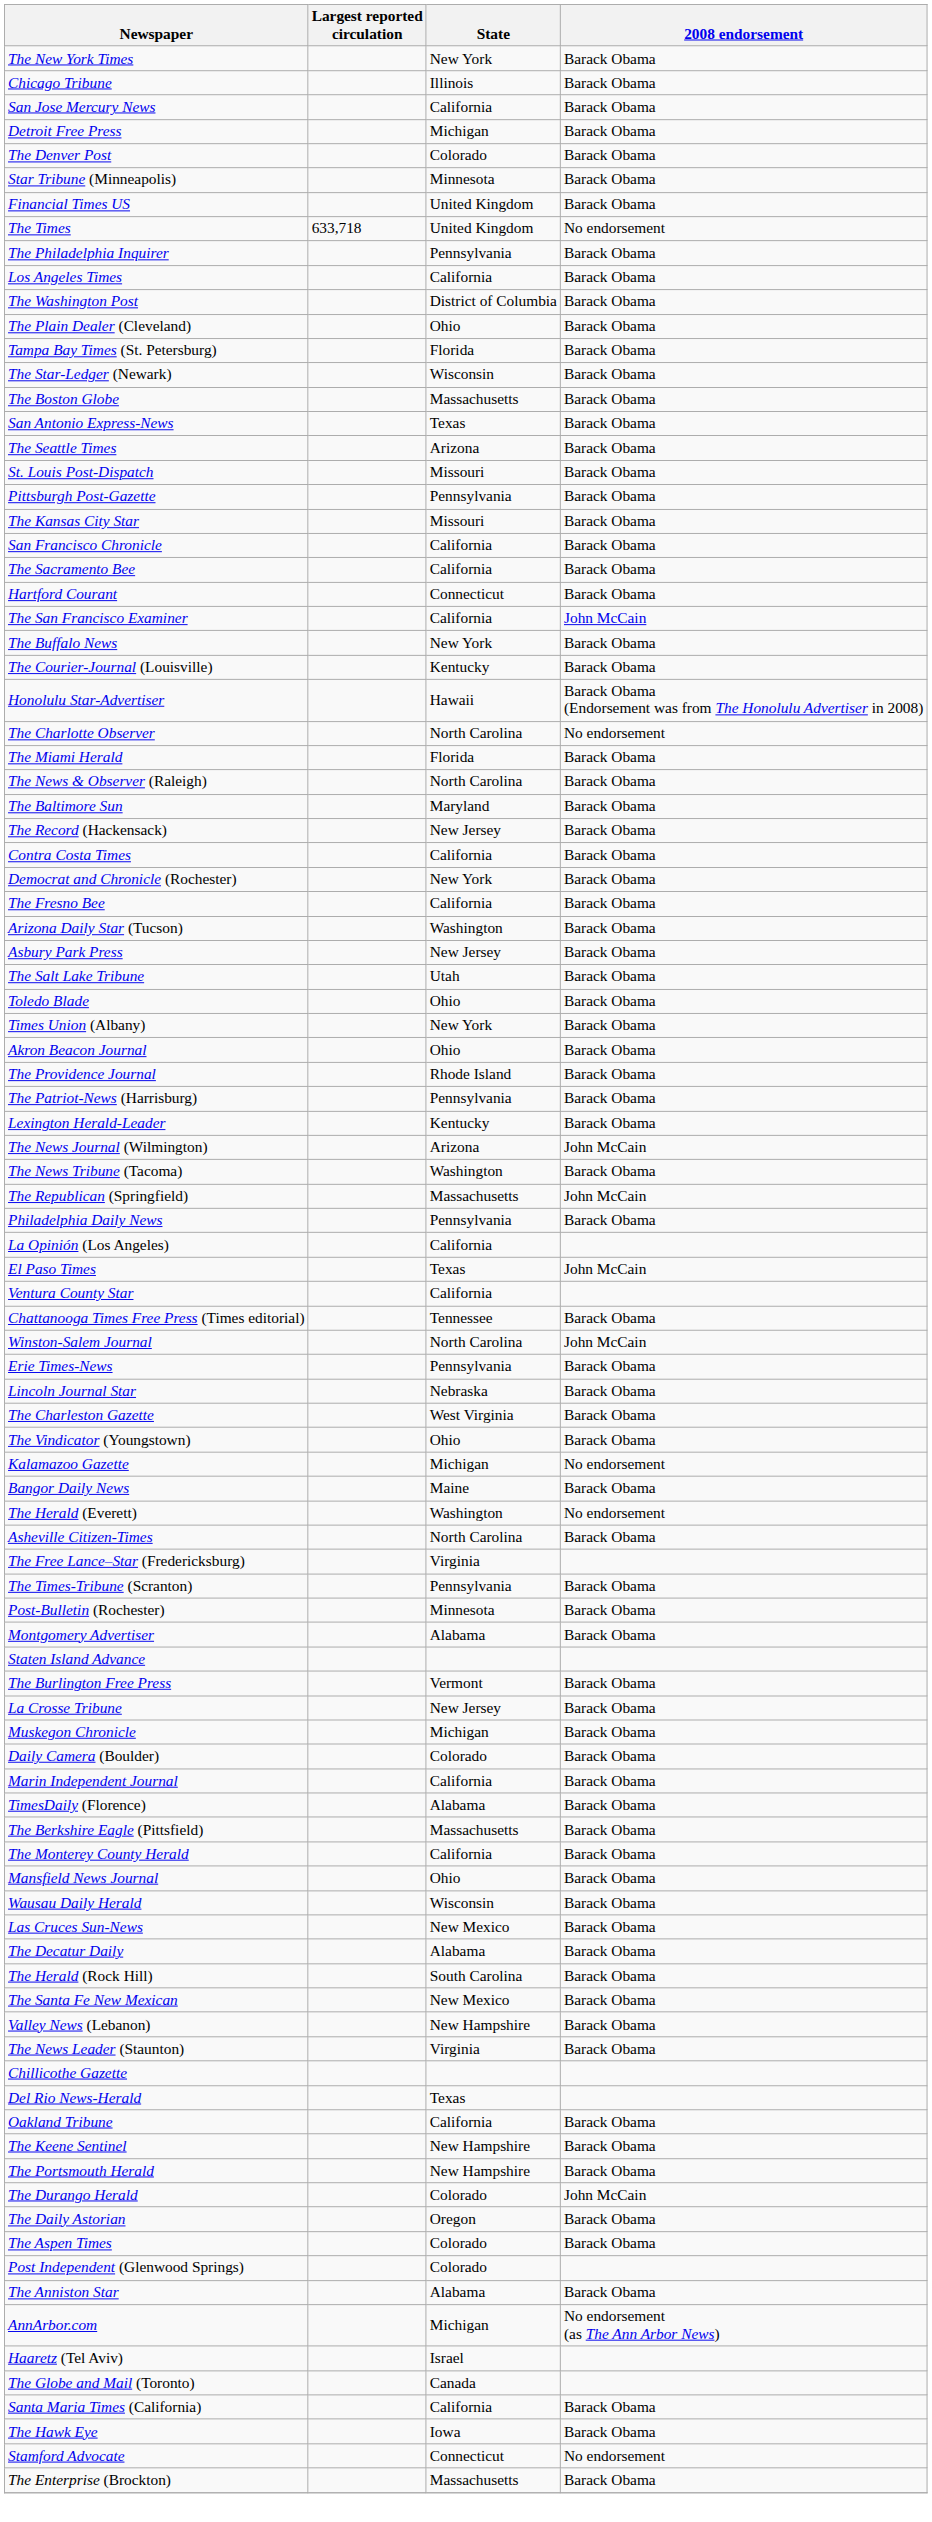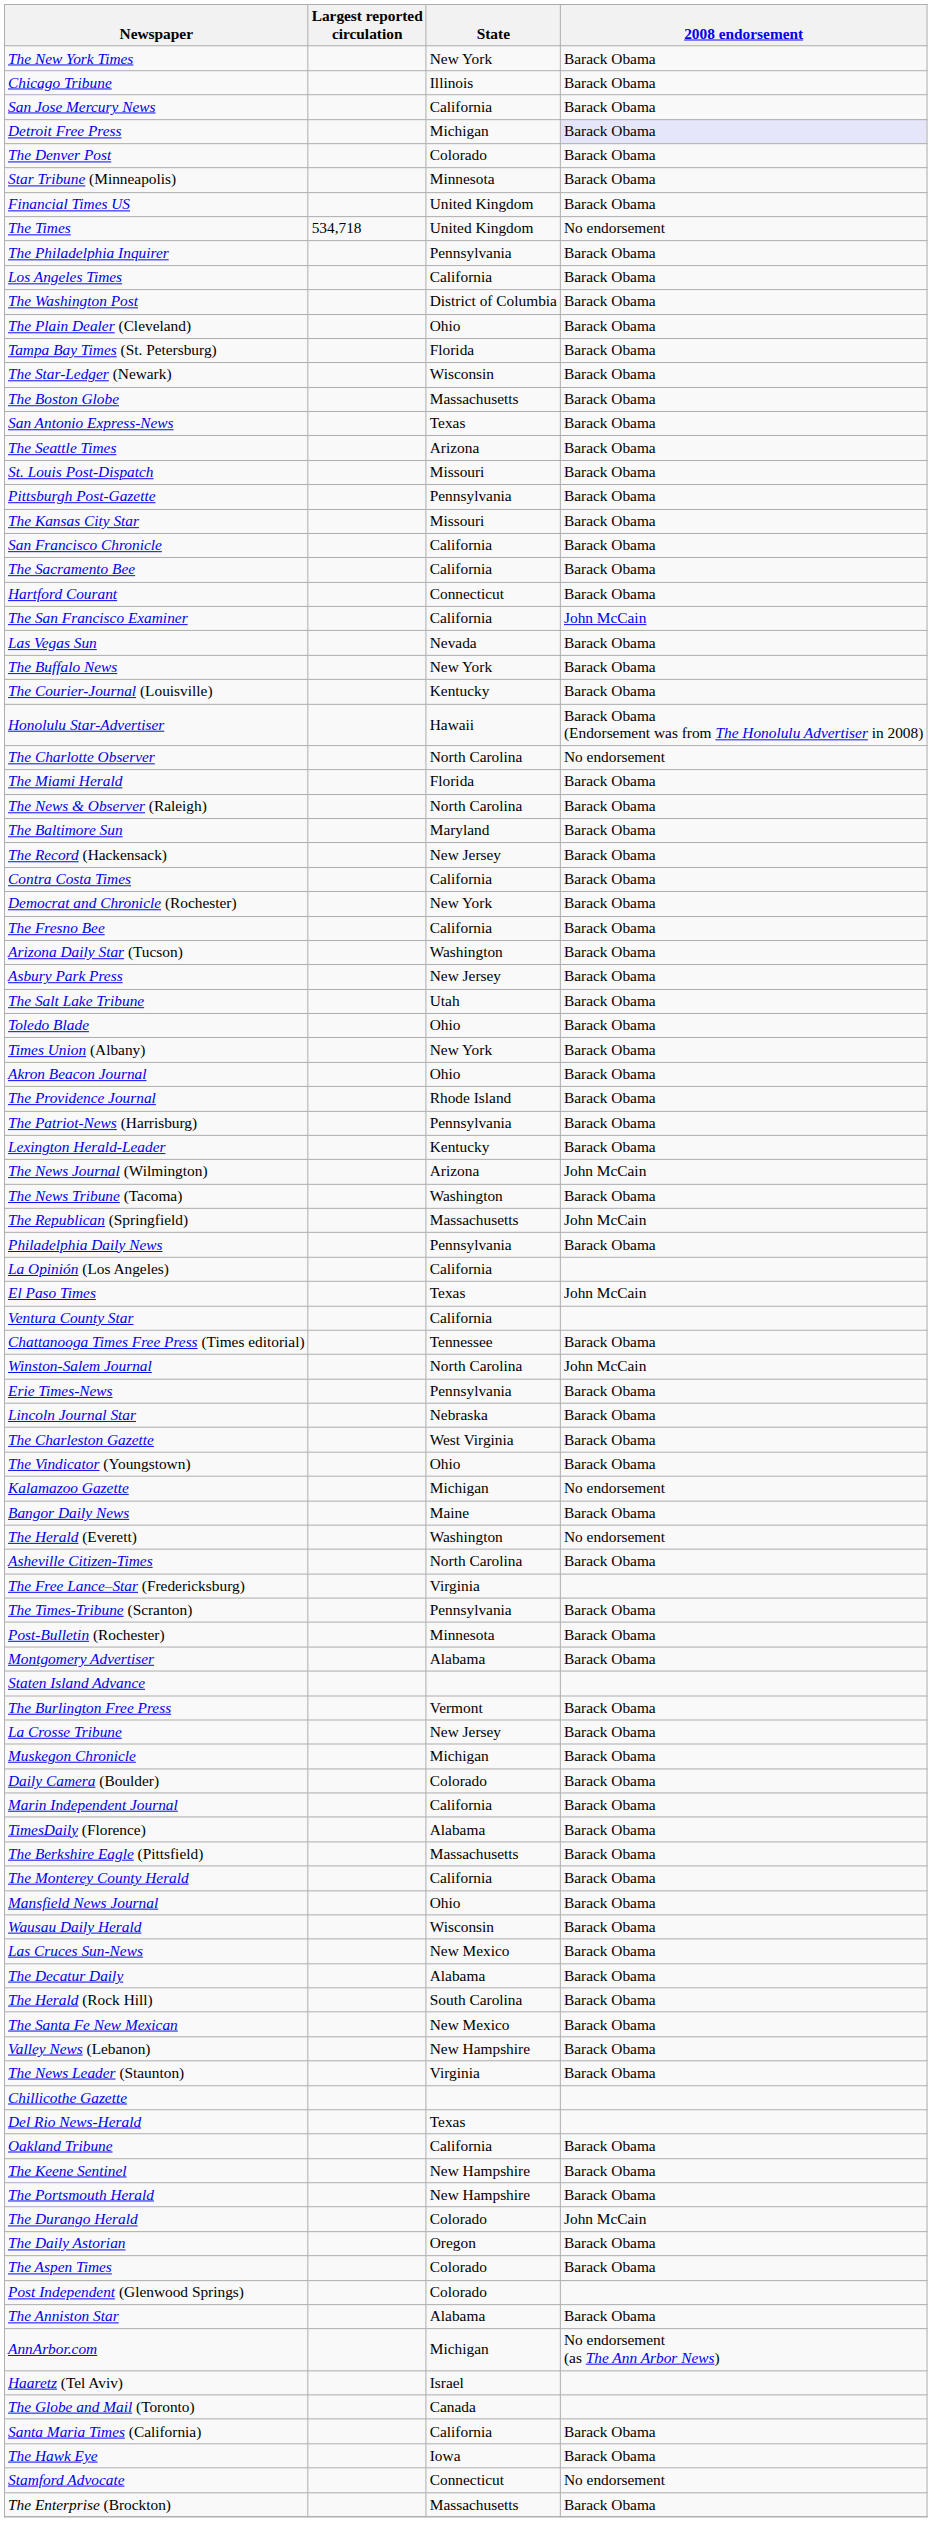Detroit Free Press | 2008 endorsement: no background -> lavender background
The Times | Largest reported circulation: 633,718 -> 534,718
+ row: Las Vegas Sun | Nevada | Barack Obama
